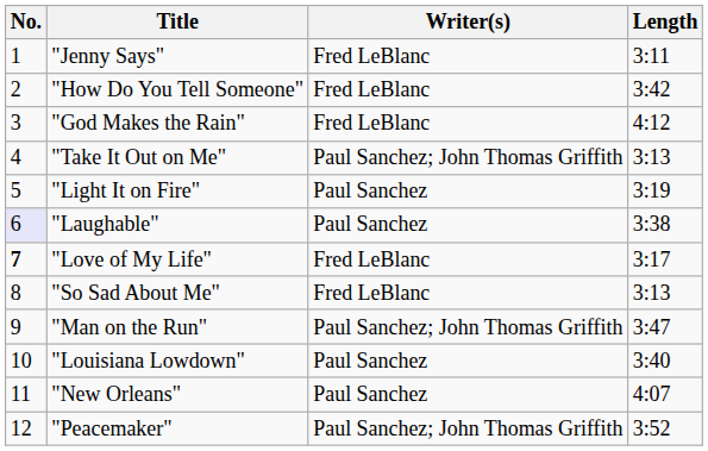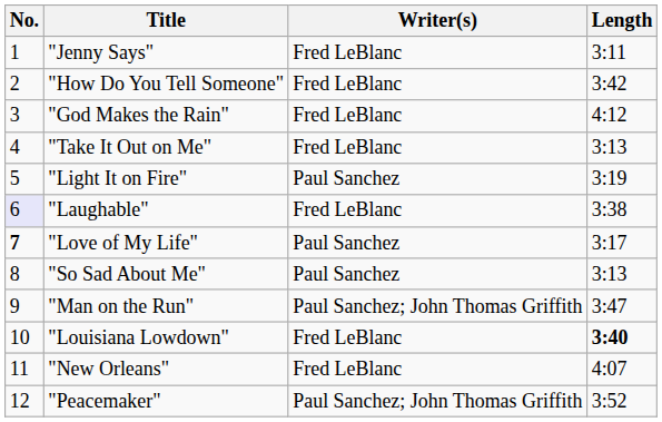"Take It Out on Me" | Writer(s): Paul Sanchez; John Thomas Griffith -> Fred LeBlanc
"Laughable" | Writer(s): Paul Sanchez -> Fred LeBlanc
"Love of My Life" | Writer(s): Fred LeBlanc -> Paul Sanchez
"So Sad About Me" | Writer(s): Fred LeBlanc -> Paul Sanchez
"Louisiana Lowdown" | Writer(s): Paul Sanchez -> Fred LeBlanc
"Louisiana Lowdown" | Length: normal -> bold
"New Orleans" | Writer(s): Paul Sanchez -> Fred LeBlanc
